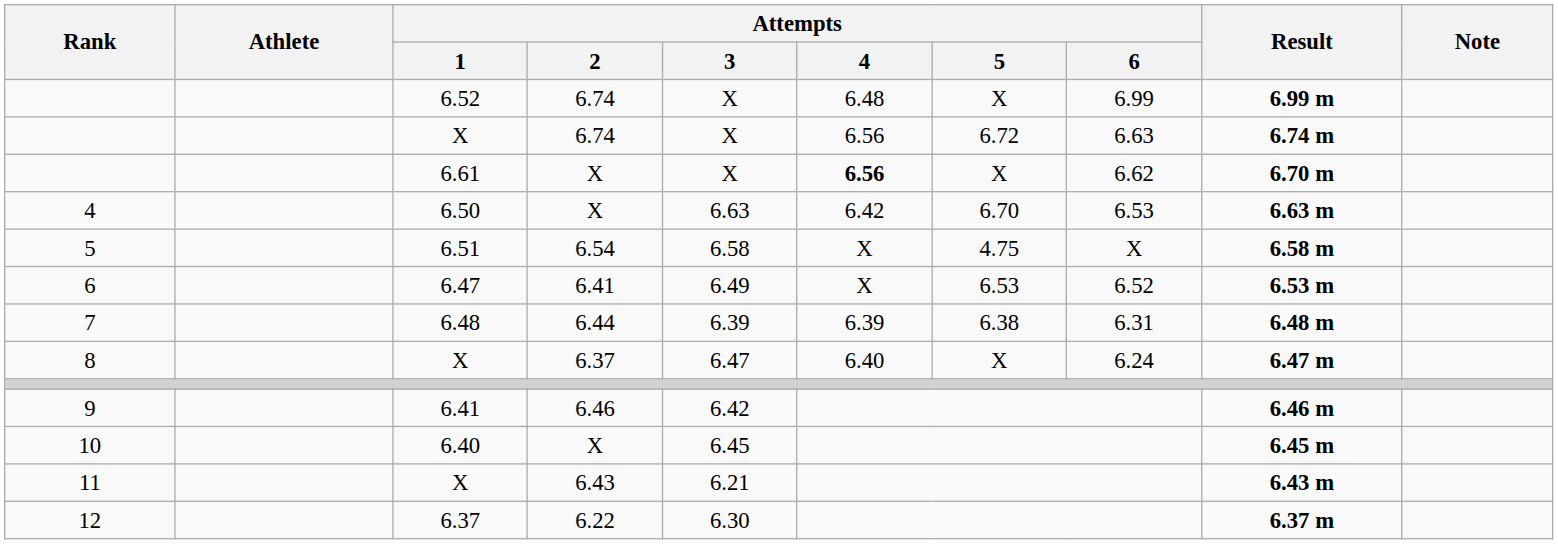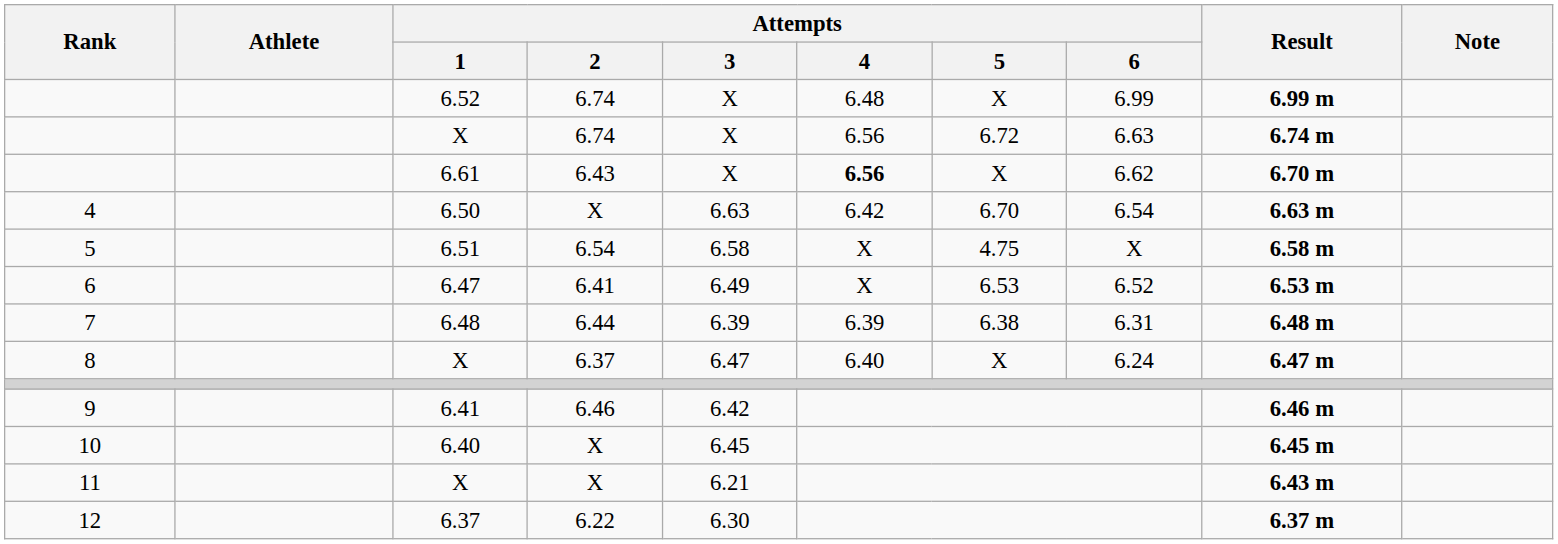6.61 | Attempts / 2: X -> 6.43
6.50 | Attempts / 6: 6.53 -> 6.54
11 / X | Attempts / 2: 6.43 -> X
